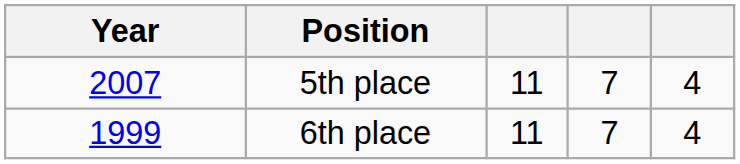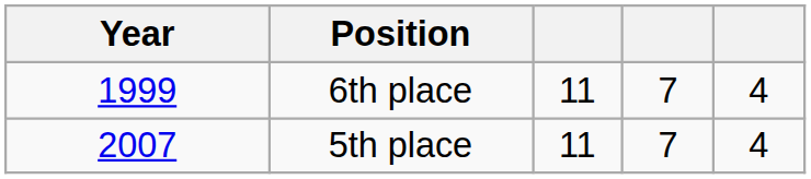rows swapped: 6th place <-> 5th place
